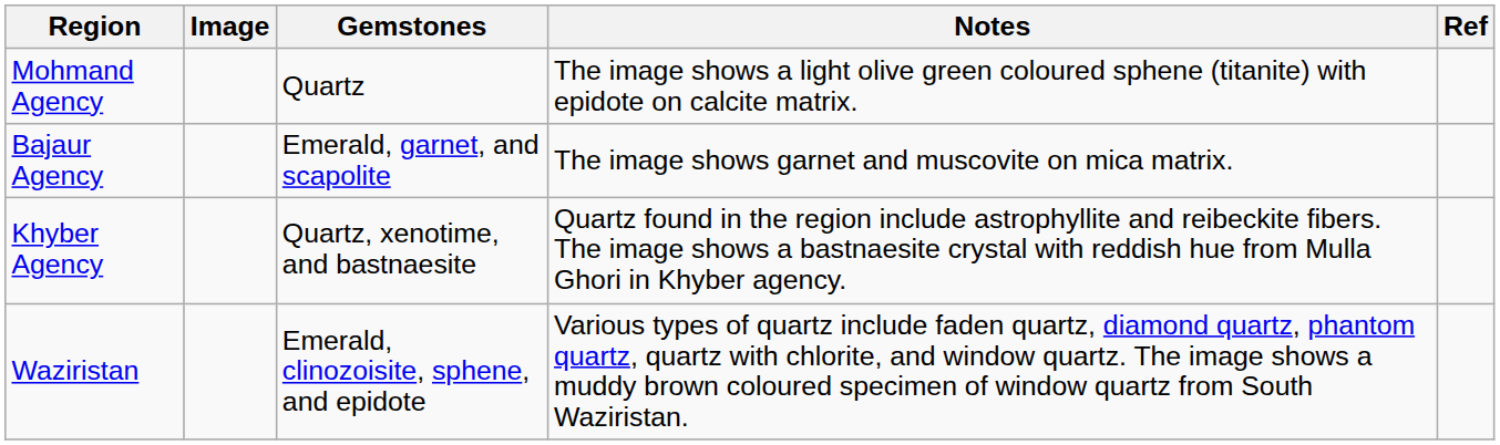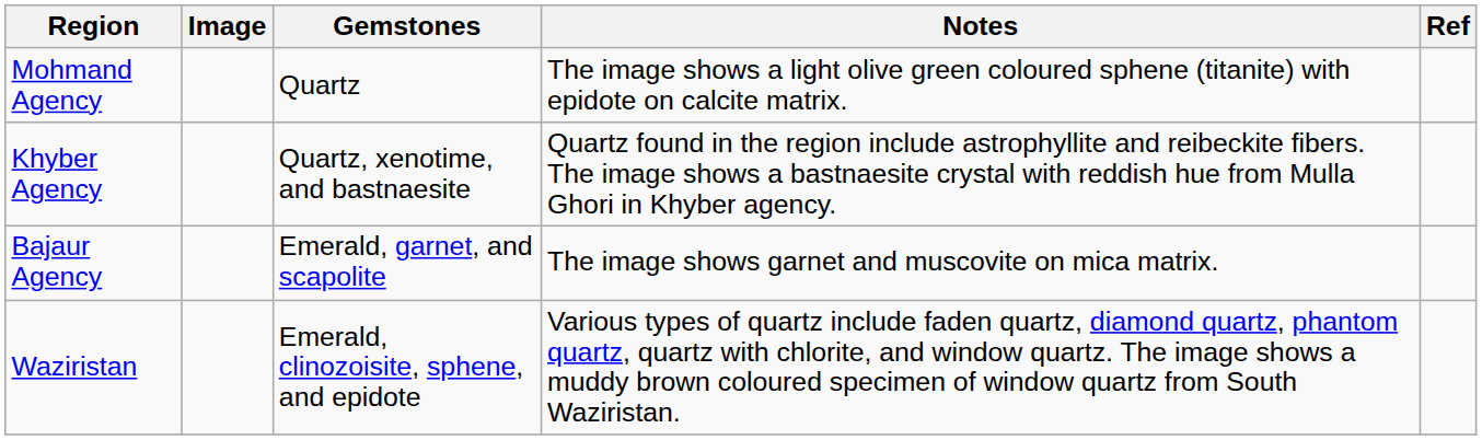rows swapped: Bajaur Agency <-> Khyber Agency
